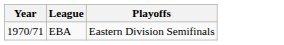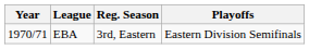+ column: Reg. Season | 3rd, Eastern
